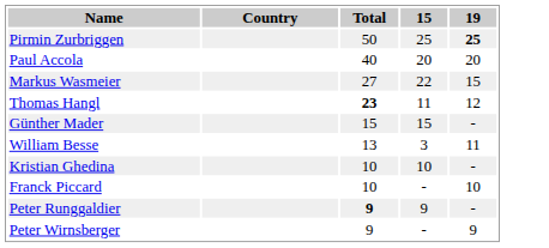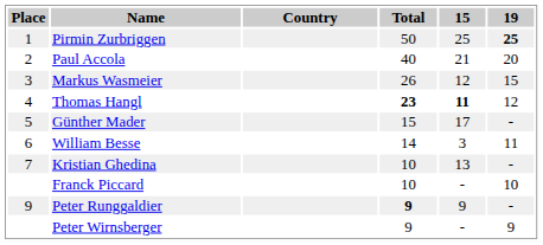+ column: Place | 1 | 2 | 3 | 4 | 5 | 6 | 7 | 9
Paul Accola | 15: 20 -> 21
Markus Wasmeier | Total: 27 -> 26
Markus Wasmeier | 15: 22 -> 12
Thomas Hangl | 15: normal -> bold
Günther Mader | 15: 15 -> 17
William Besse | Total: 13 -> 14
Kristian Ghedina | 15: 10 -> 13
